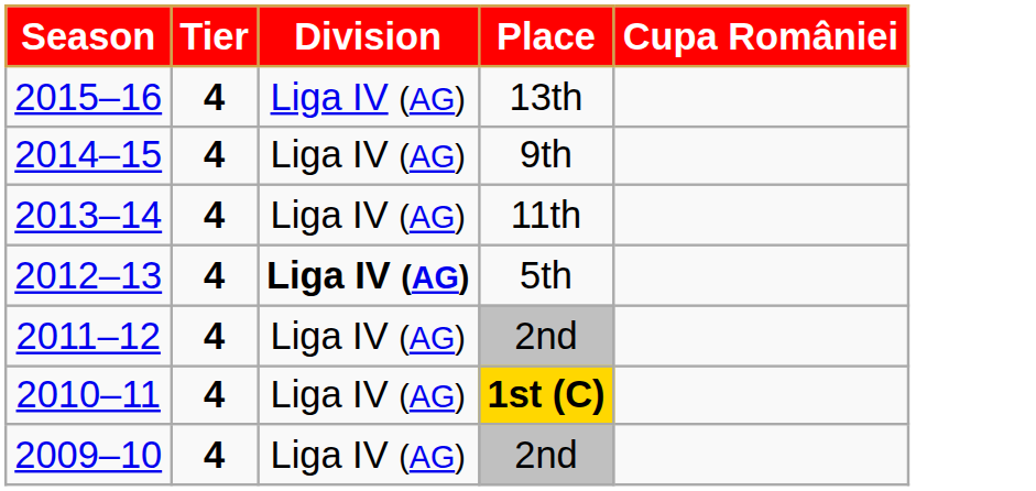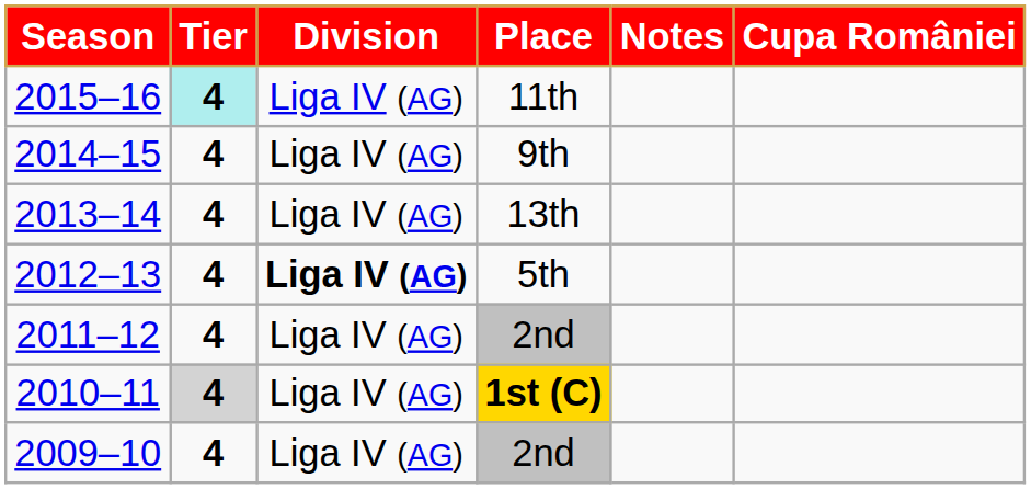+ column: Notes
2015–16 | Tier: no background -> paleturquoise background
2015–16 | Place: 13th -> 11th
2013–14 | Place: 11th -> 13th
2010–11 | Tier: no background -> lightgrey background
